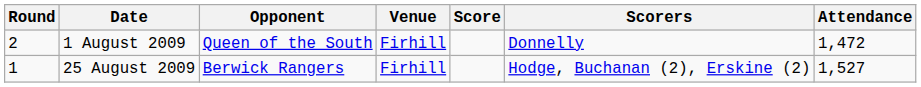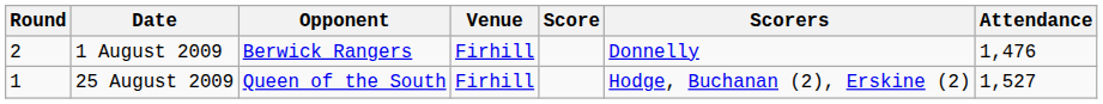1 August 2009 | Opponent: Queen of the South -> Berwick Rangers
1 August 2009 | Attendance: 1,472 -> 1,476
25 August 2009 | Opponent: Berwick Rangers -> Queen of the South
